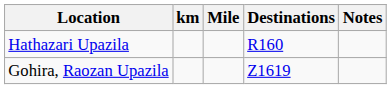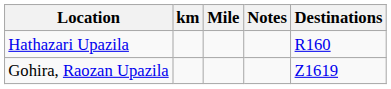columns swapped: Destinations <-> Notes
